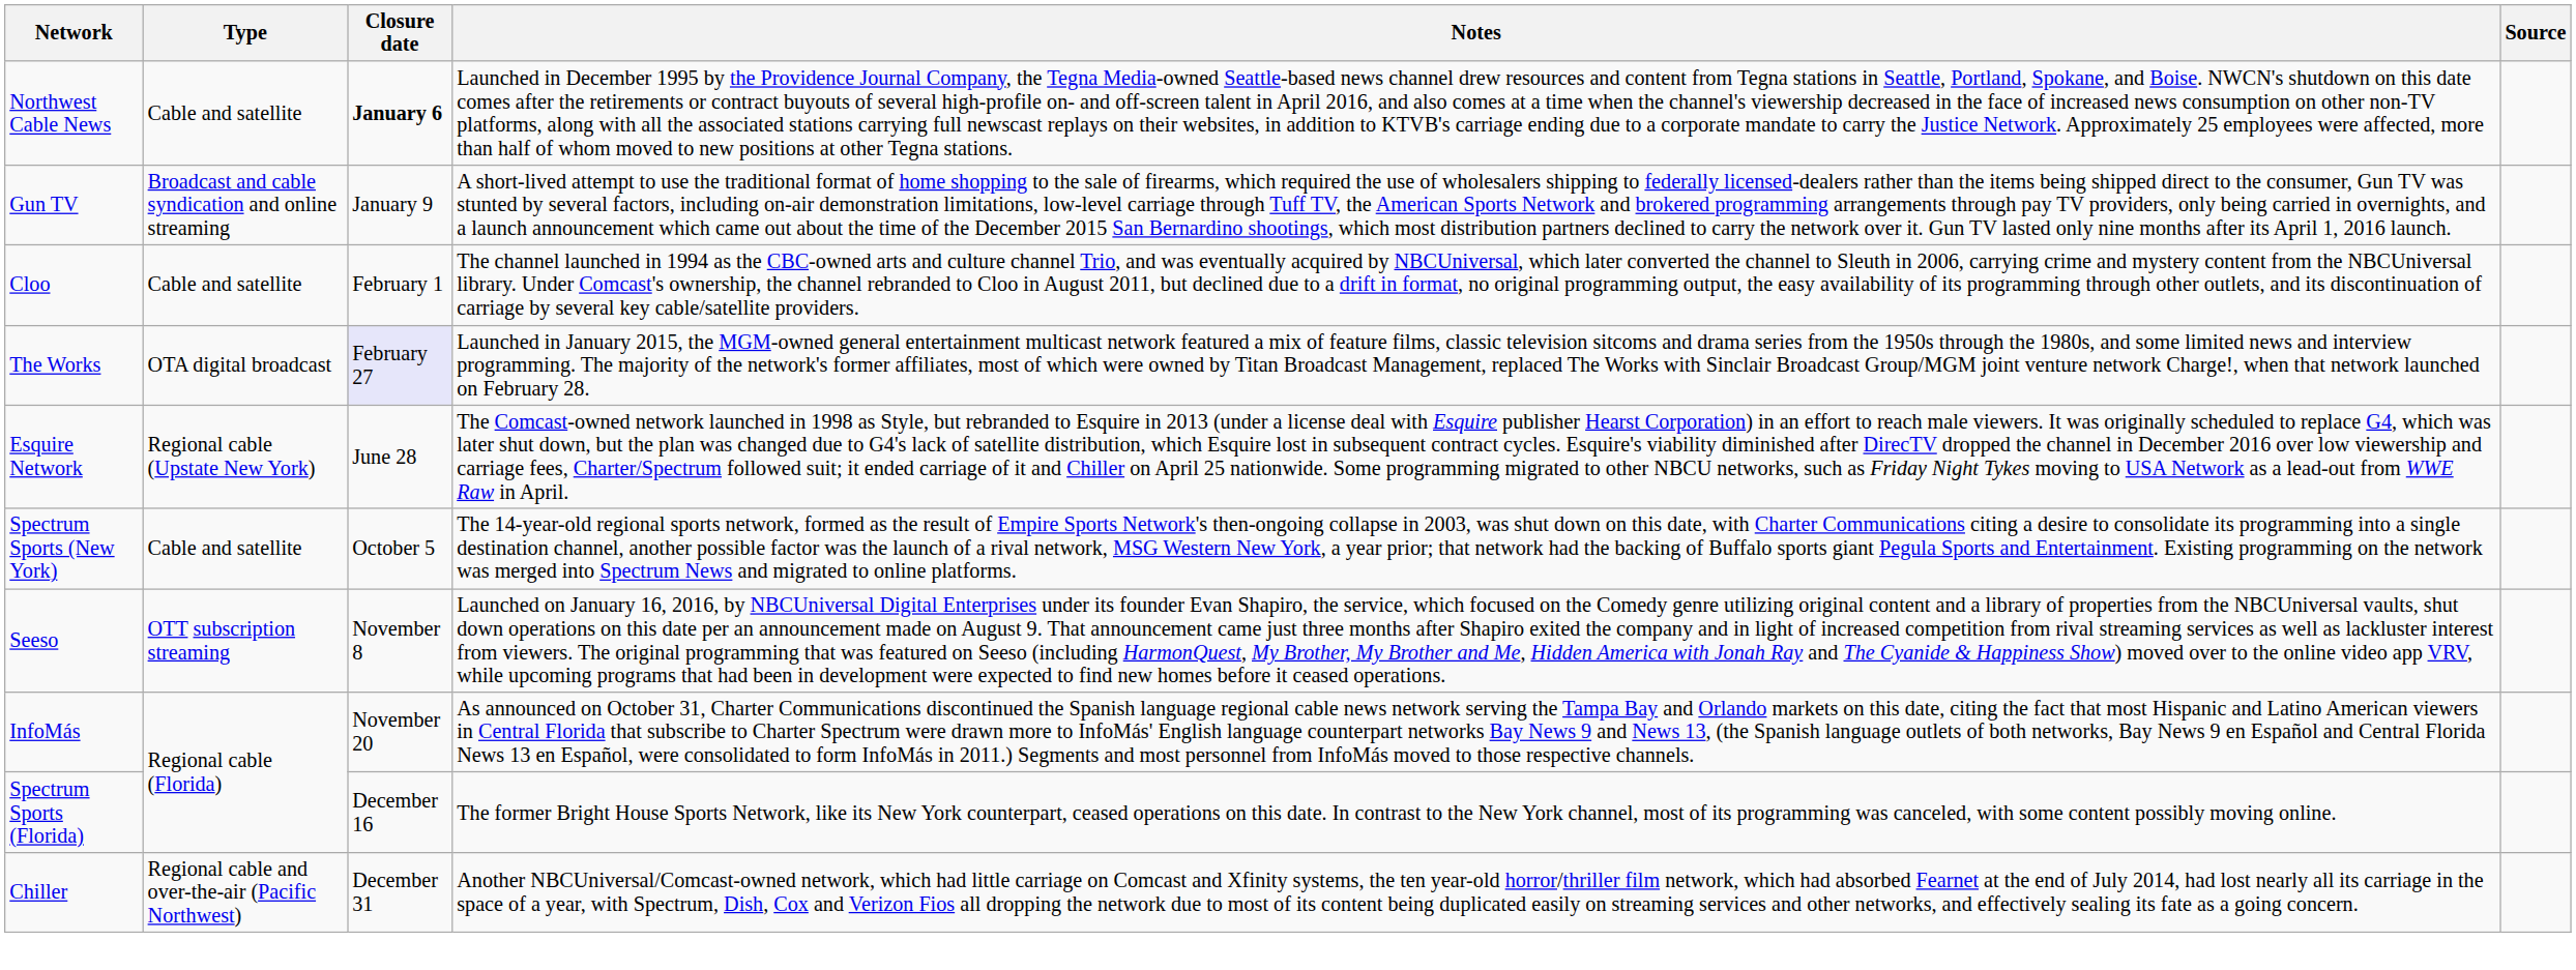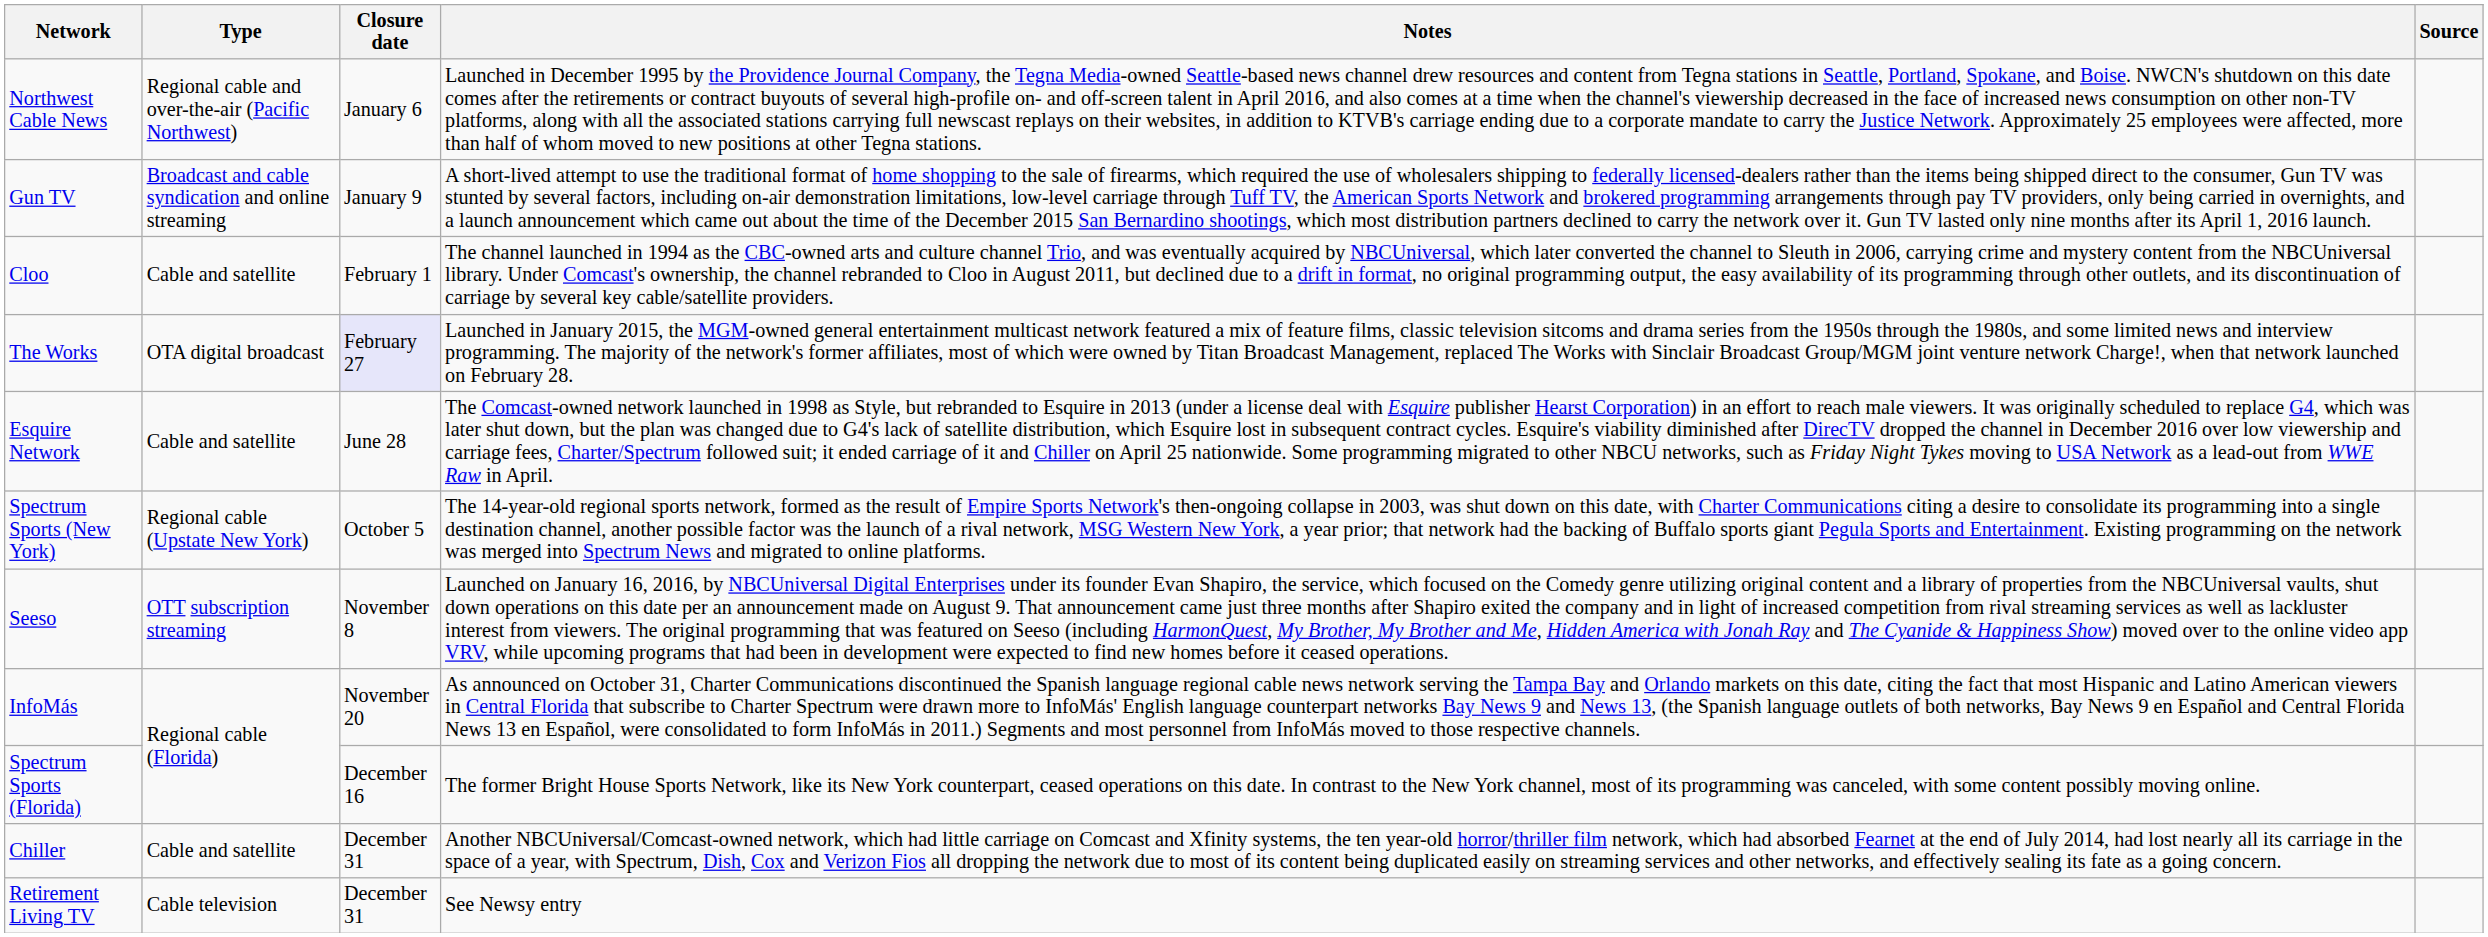Northwest Cable News | Type: Cable and satellite -> Regional cable and over-the-air (Pacific Northwest)
Northwest Cable News | Closure date: bold -> normal
Esquire Network | Type: Regional cable (Upstate New York) -> Cable and satellite
Spectrum Sports (New York) | Type: Cable and satellite -> Regional cable (Upstate New York)
Chiller | Type: Regional cable and over-the-air (Pacific Northwest) -> Cable and satellite
+ row: Retirement Living TV | Cable television | December 31 | See Newsy entry
